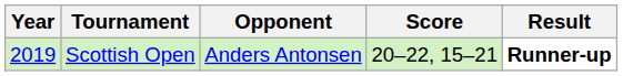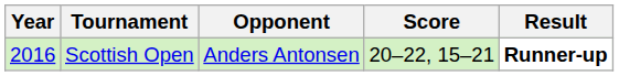Scottish Open | Year: 2019 -> 2016
